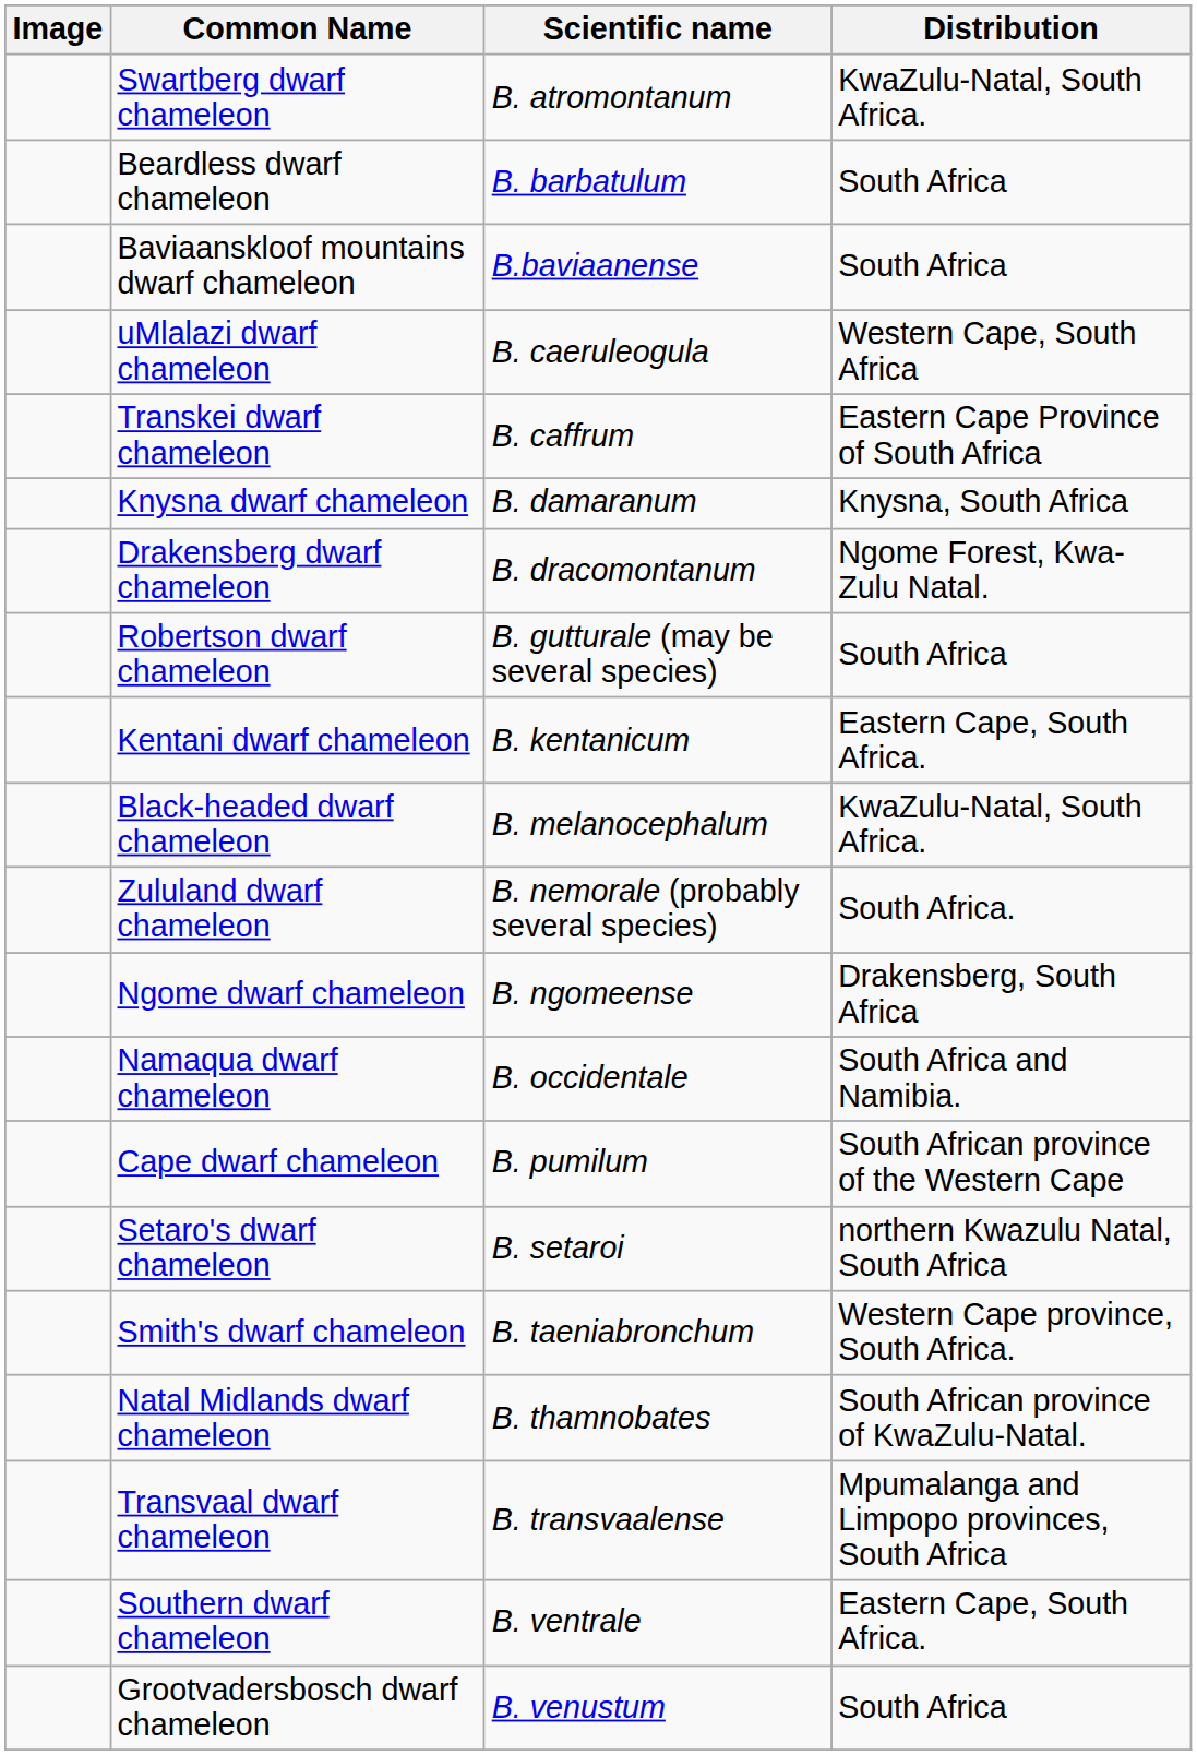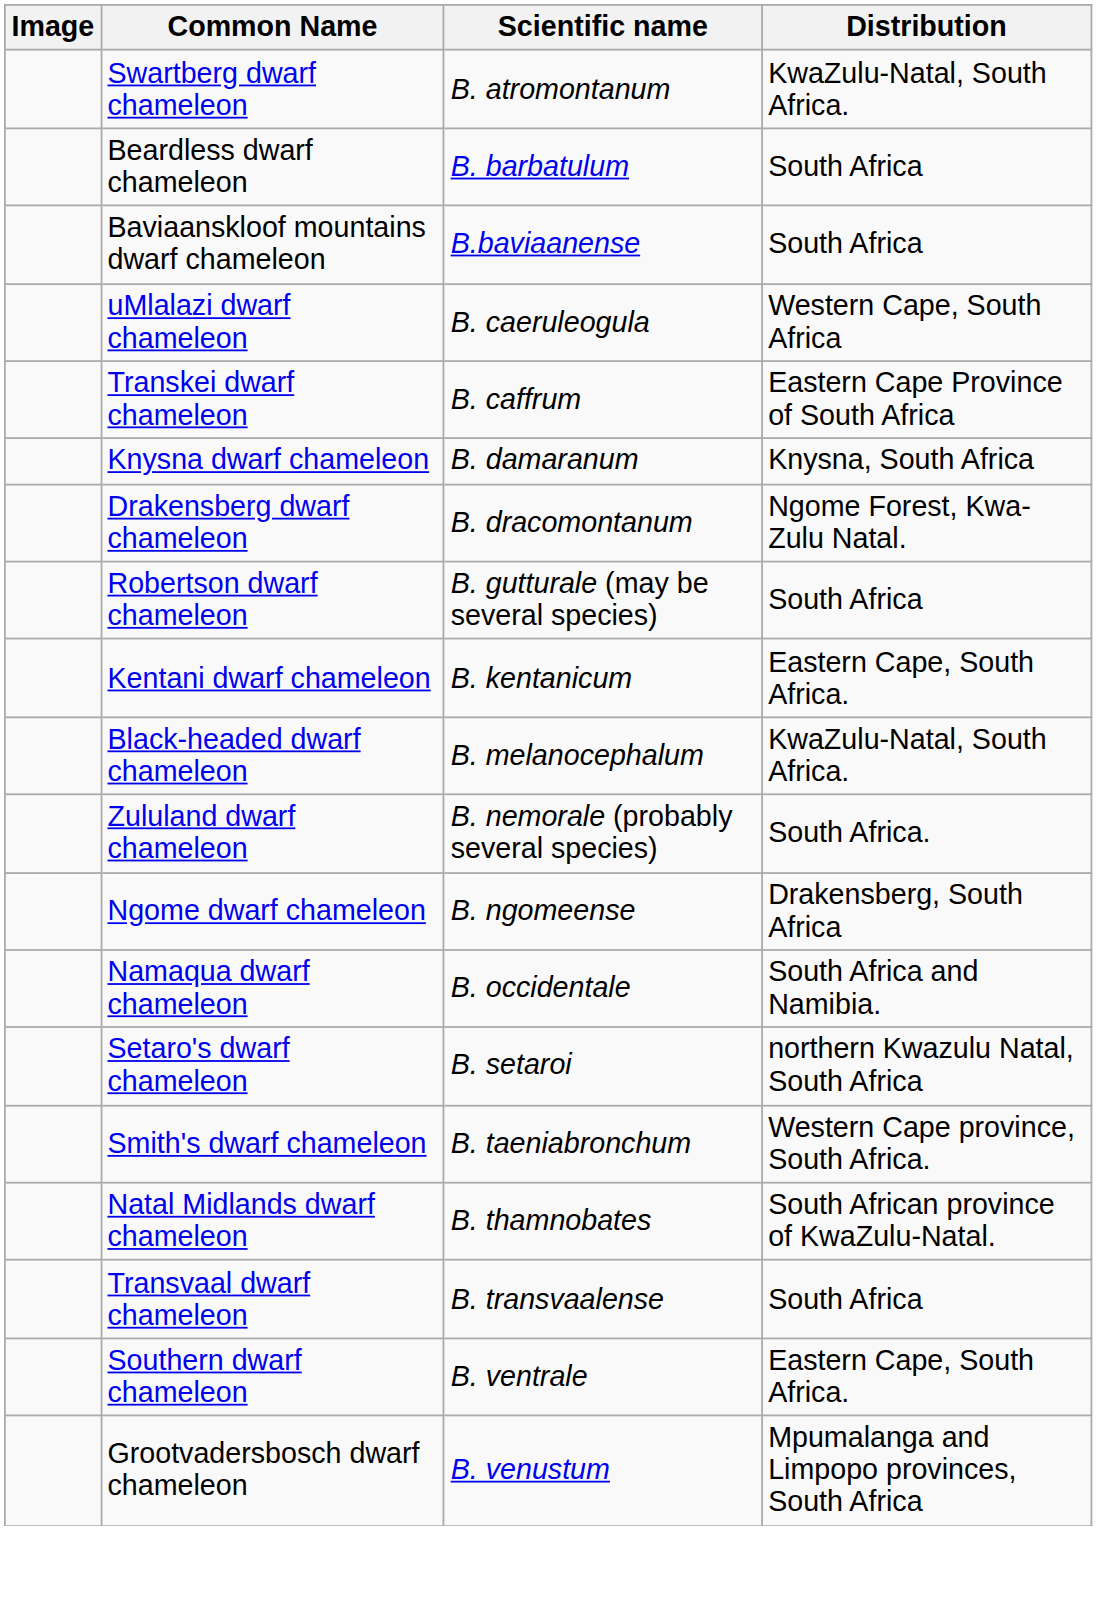- row: Cape dwarf chameleon | B. pumilum | South African province of the Western Cape
Transvaal dwarf chameleon | Distribution: Mpumalanga and Limpopo provinces, South Africa -> South Africa
Grootvadersbosch dwarf chameleon | Distribution: South Africa -> Mpumalanga and Limpopo provinces, South Africa
